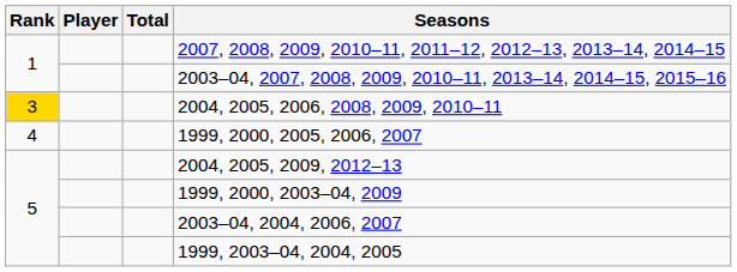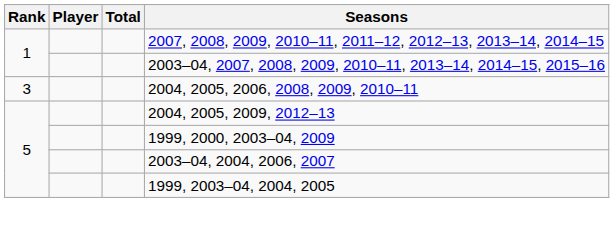2004, 2005, 2006, 2008, 2009, 2010–11 | Rank: gold background -> no background
- row: 4 | 1999, 2000, 2005, 2006, 2007
